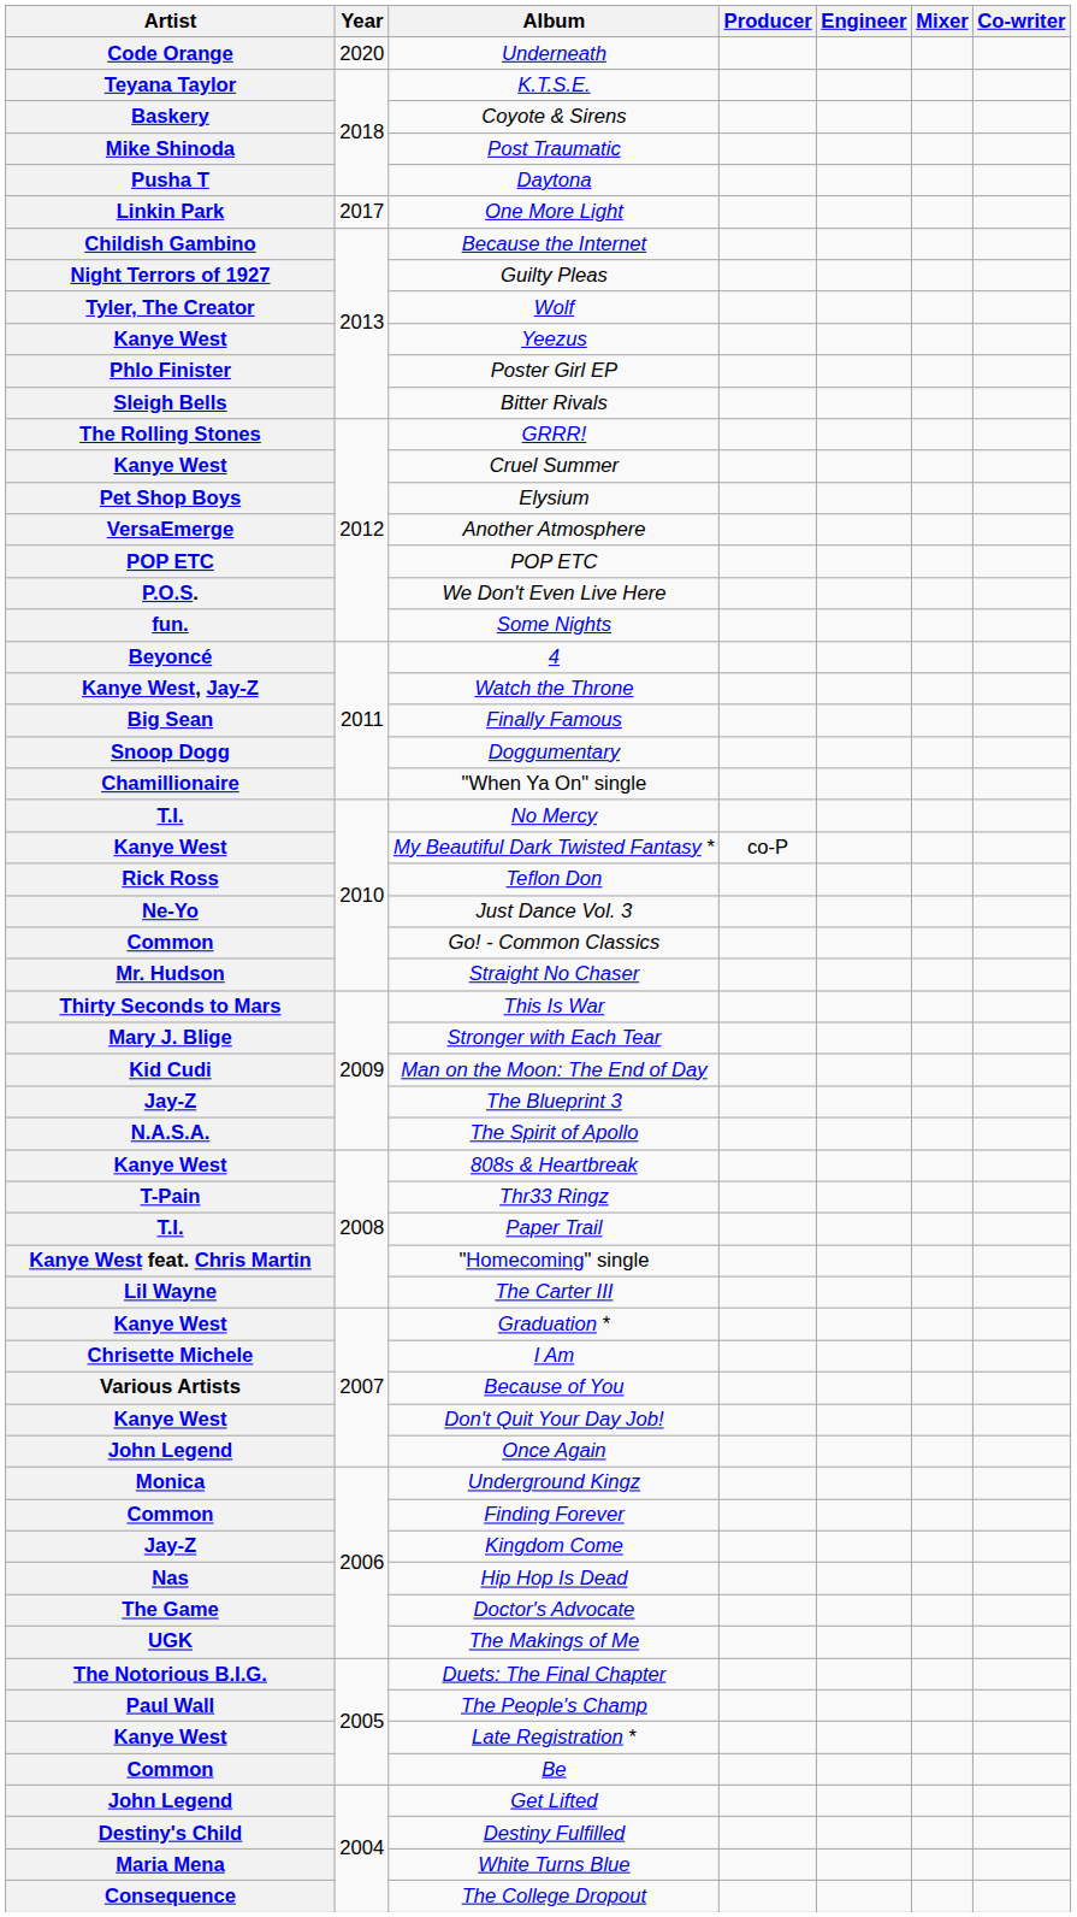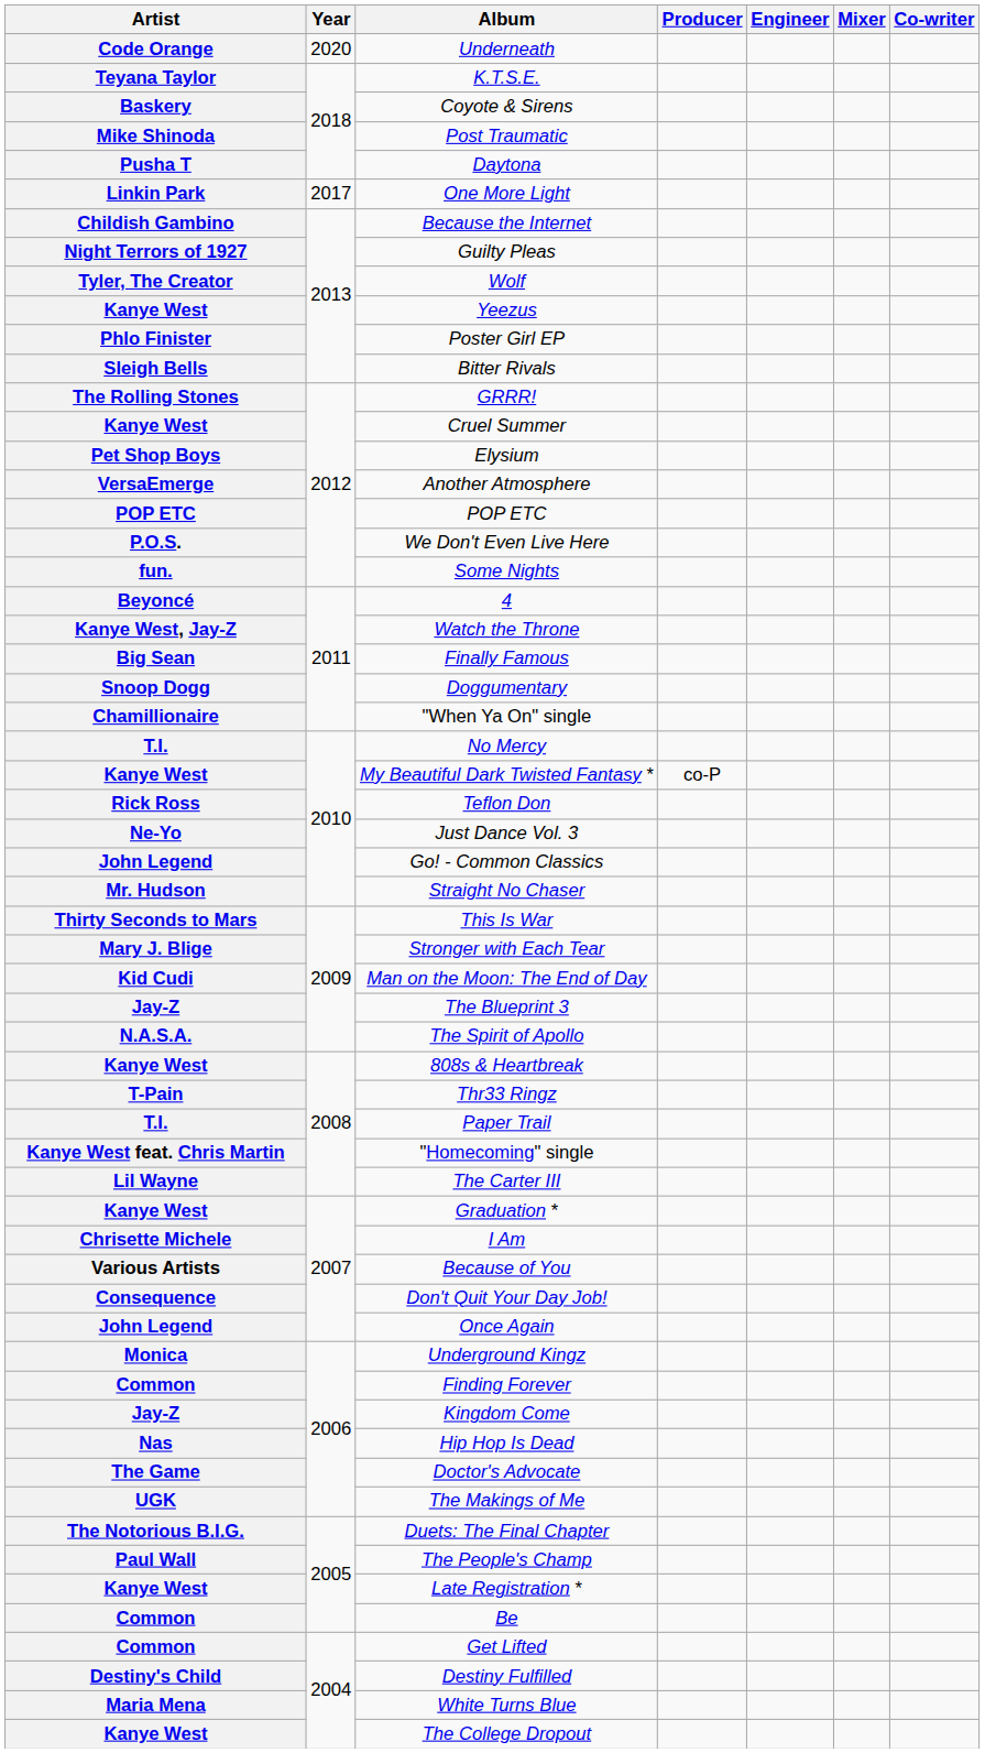Go! - Common Classics | Artist: Common -> John Legend
Don't Quit Your Day Job! | Artist: Kanye West -> Consequence
Get Lifted | Artist: John Legend -> Common
The College Dropout | Artist: Consequence -> Kanye West
